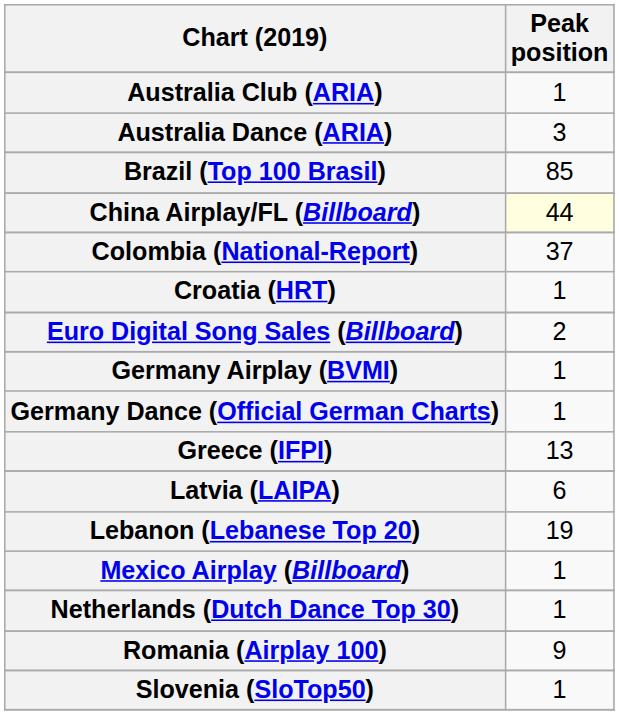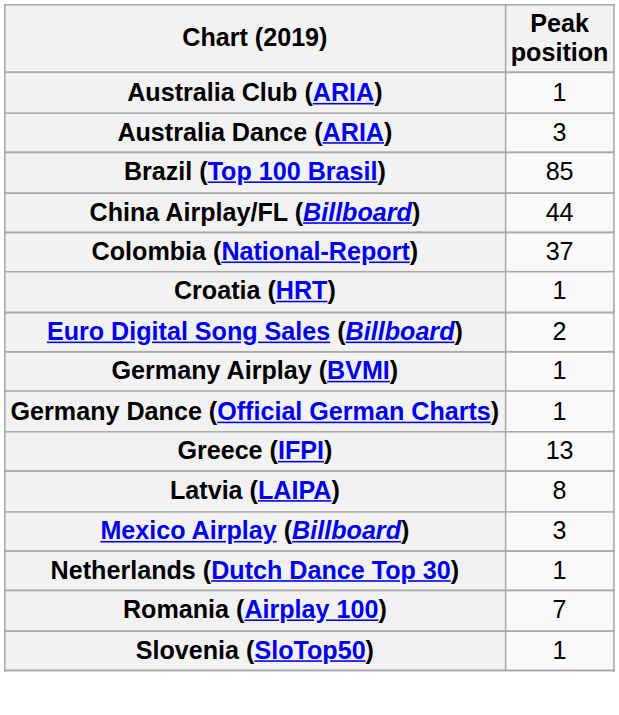China Airplay/FL (Billboard) | Peak position: lightyellow background -> no background
Latvia (LAIPA) | Peak position: 6 -> 8
- row: Lebanon (Lebanese Top 20) | 19
Mexico Airplay (Billboard) | Peak position: 1 -> 3
Romania (Airplay 100) | Peak position: 9 -> 7
